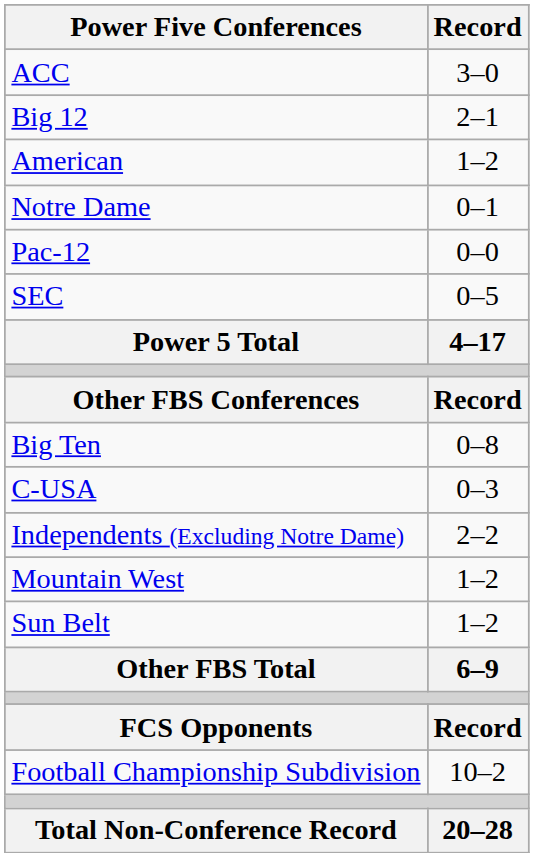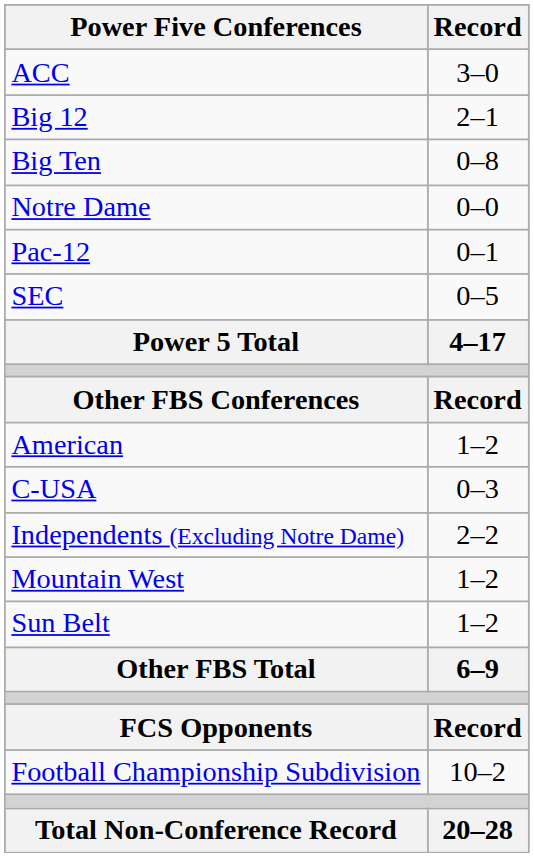rows swapped: Big Ten <-> American
Notre Dame | Record: 0–1 -> 0–0
Pac-12 | Record: 0–0 -> 0–1
